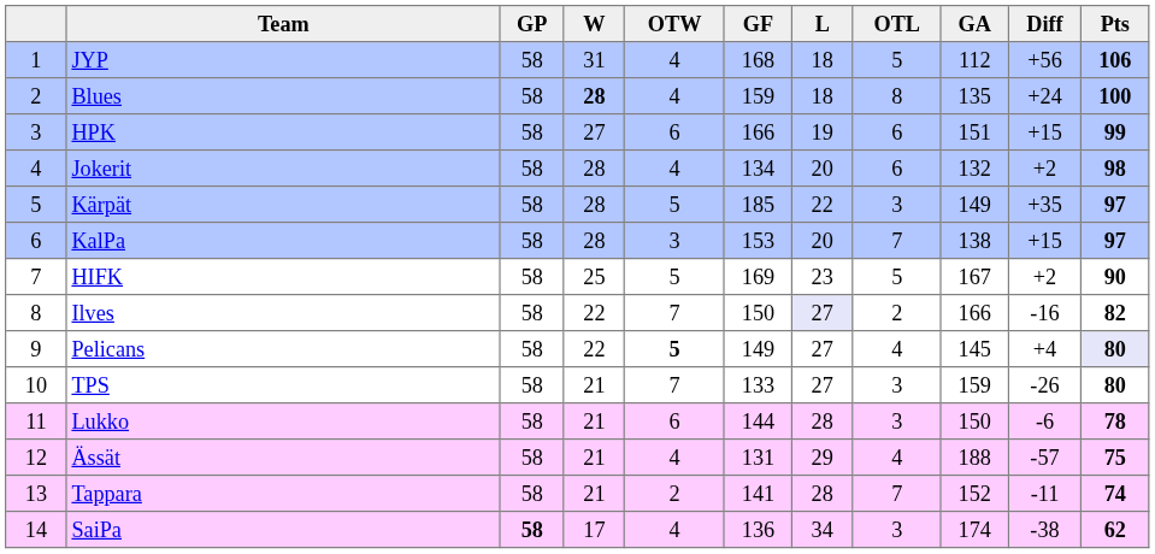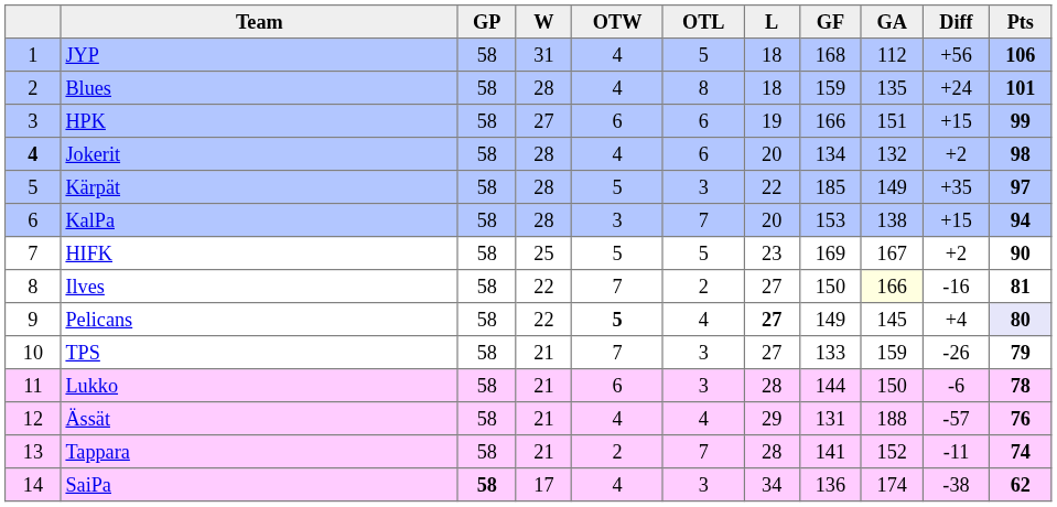columns swapped: OTL <-> GF
Blues | W: bold -> normal
Blues | Pts: 100 -> 101
Jokerit | column 1: normal -> bold
KalPa | Pts: 97 -> 94
Ilves | L: lavender background -> no background
Ilves | GA: no background -> lightyellow background
Ilves | Pts: 82 -> 81
Pelicans | L: normal -> bold
TPS | Pts: 80 -> 79
Ässät | Pts: 75 -> 76
